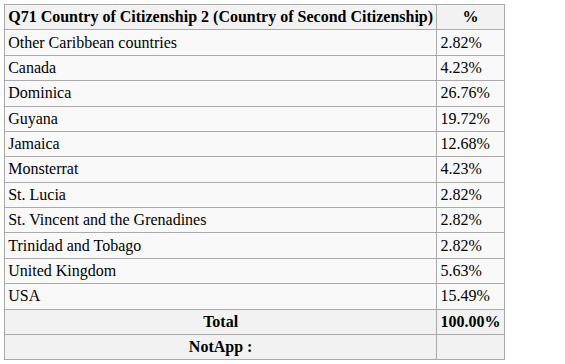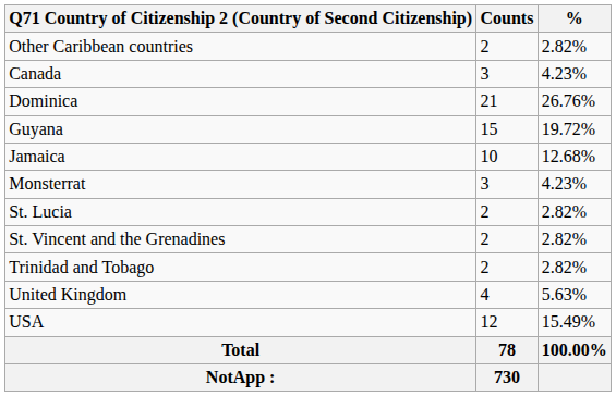+ column: Counts | 2 | 3 | 21 | 15 | 10 | 3 | 2 | 2 | 2 | 4 | 12 | 78 | 730
